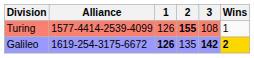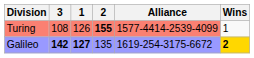columns swapped: Alliance <-> 3
Galileo | 1: 126 -> 127
